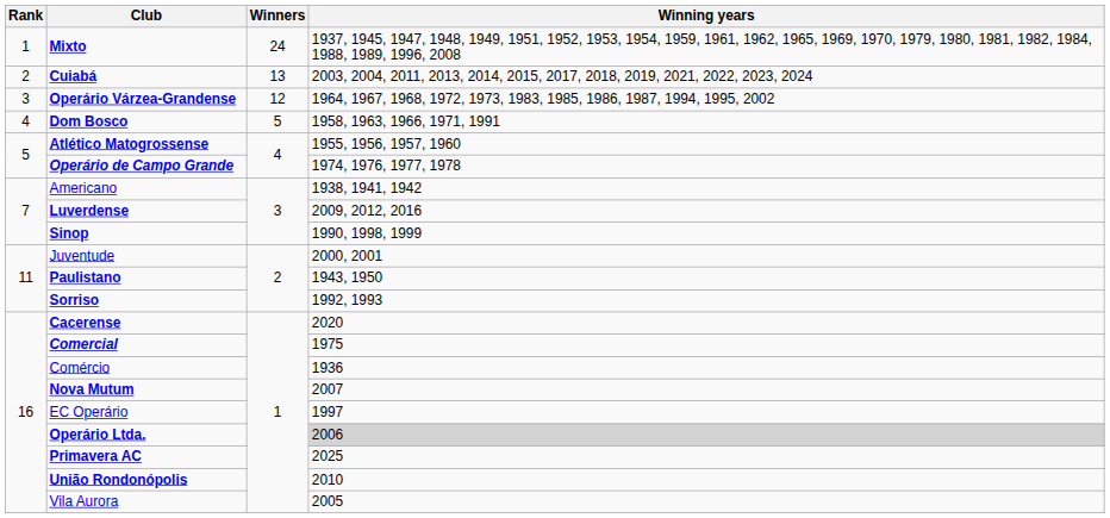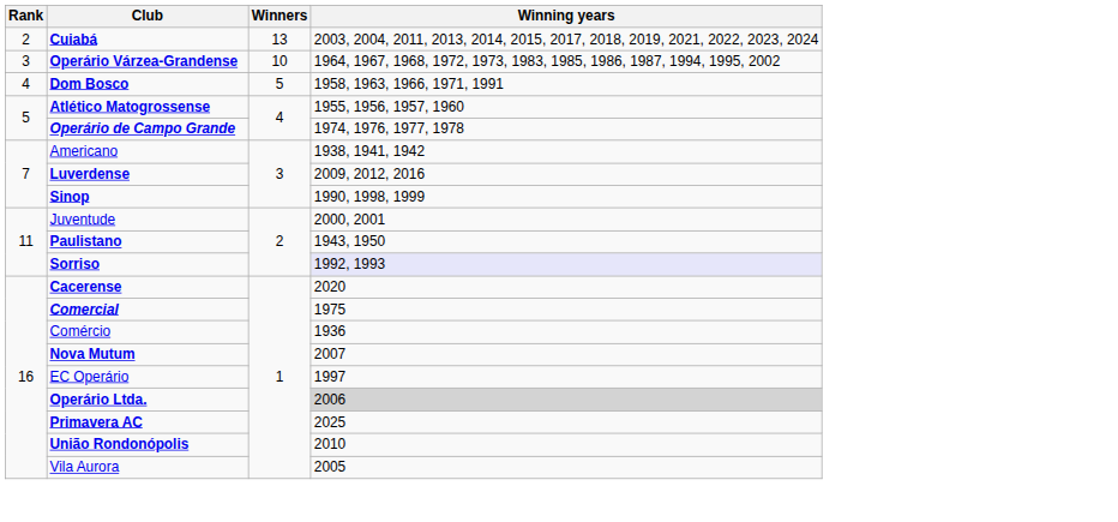- row: 1 | Mixto | 24 | 1937, 1945, 1947, 1948, 1949, 1951, 1952, 1953, 1954, 1959, 1961, 1962, 1965, 1969, 1970, 1979, 1980, 1981, 1982, 1984, 1988, 1989, 1996, 2008
Operário Várzea-Grandense | Winners: 12 -> 10
Sorriso | Winning years: no background -> lavender background
